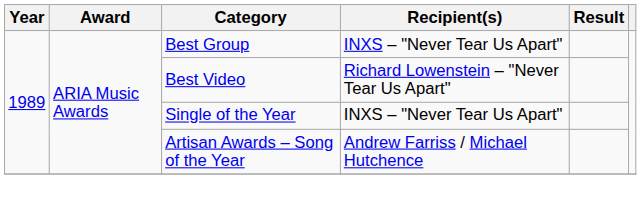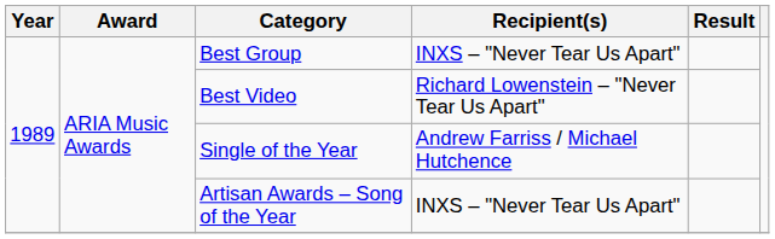Single of the Year | Recipient(s): INXS – "Never Tear Us Apart" -> Andrew Farriss / Michael Hutchence
Artisan Awards – Song of the Year | Recipient(s): Andrew Farriss / Michael Hutchence -> INXS – "Never Tear Us Apart"
